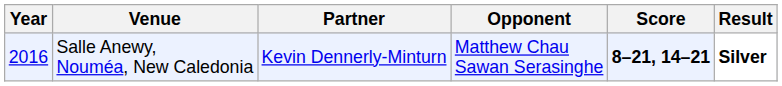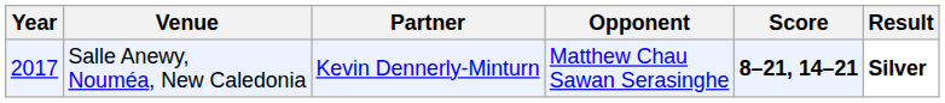Salle Anewy, Nouméa, New Caledonia | Year: 2016 -> 2017
